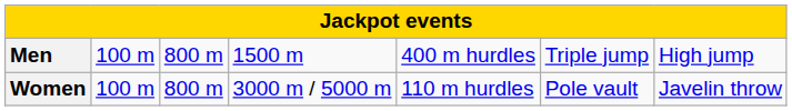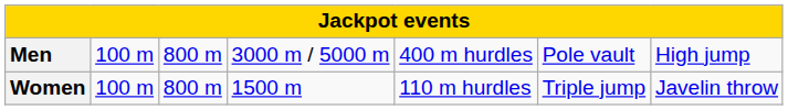Men | column 4: 1500 m -> 3000 m / 5000 m
Men | column 6: Triple jump -> Pole vault
Women | column 4: 3000 m / 5000 m -> 1500 m
Women | column 6: Pole vault -> Triple jump
